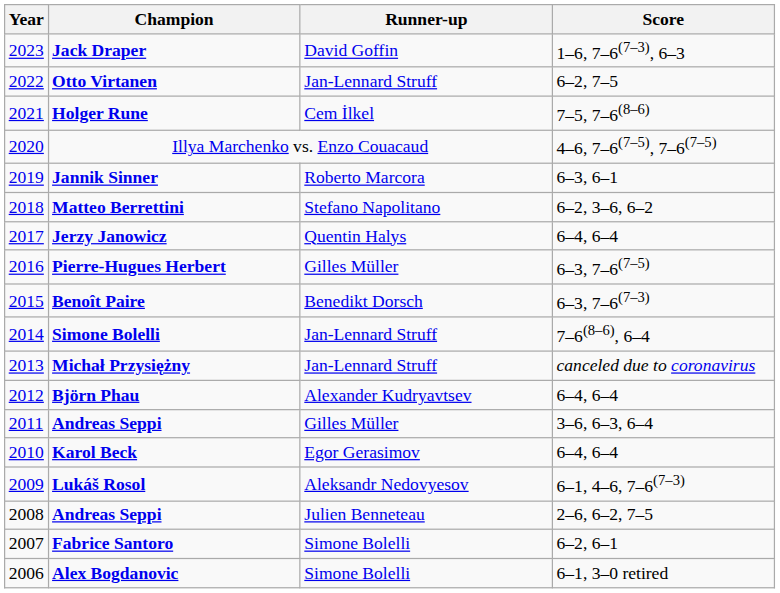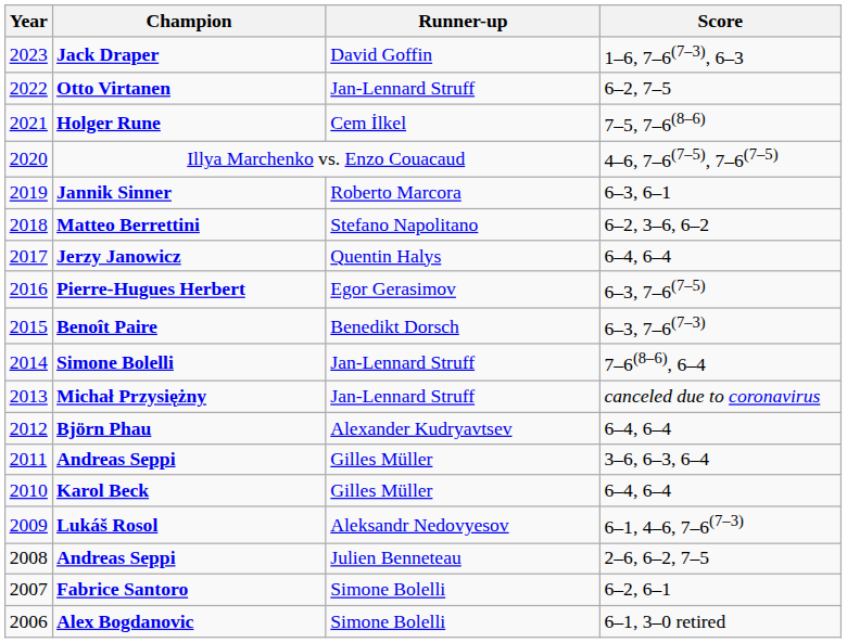Pierre-Hugues Herbert | Runner-up: Gilles Müller -> Egor Gerasimov
Karol Beck | Runner-up: Egor Gerasimov -> Gilles Müller
